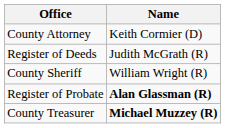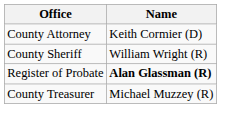- row: Register of Deeds | Judith McGrath (R)
County Treasurer | Name: bold -> normal
